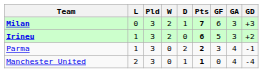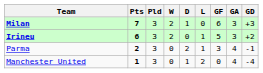columns swapped: Pts <-> L
